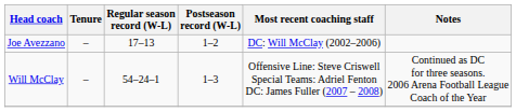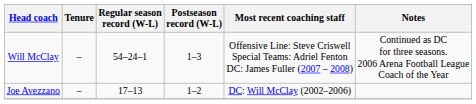rows swapped: Joe Avezzano <-> Will McClay
